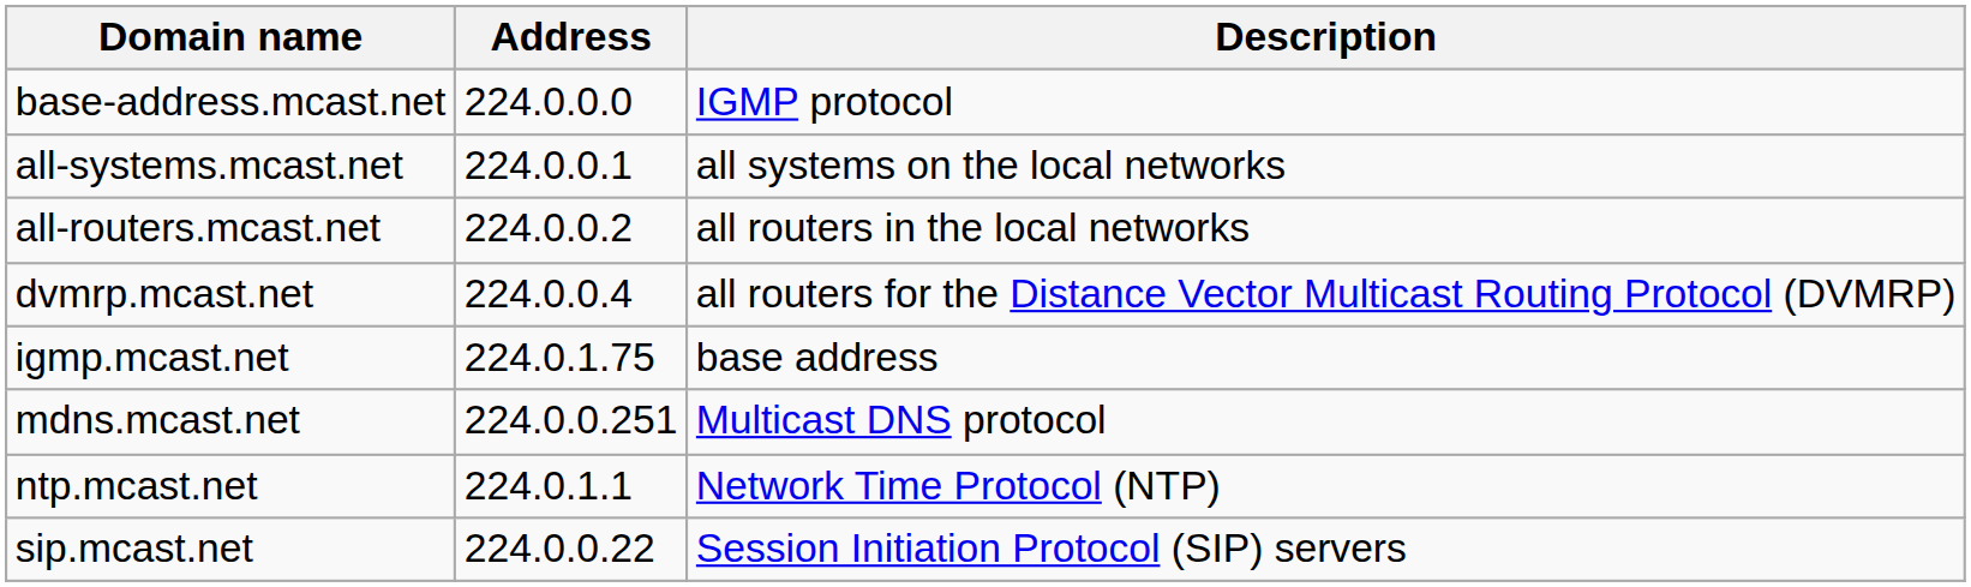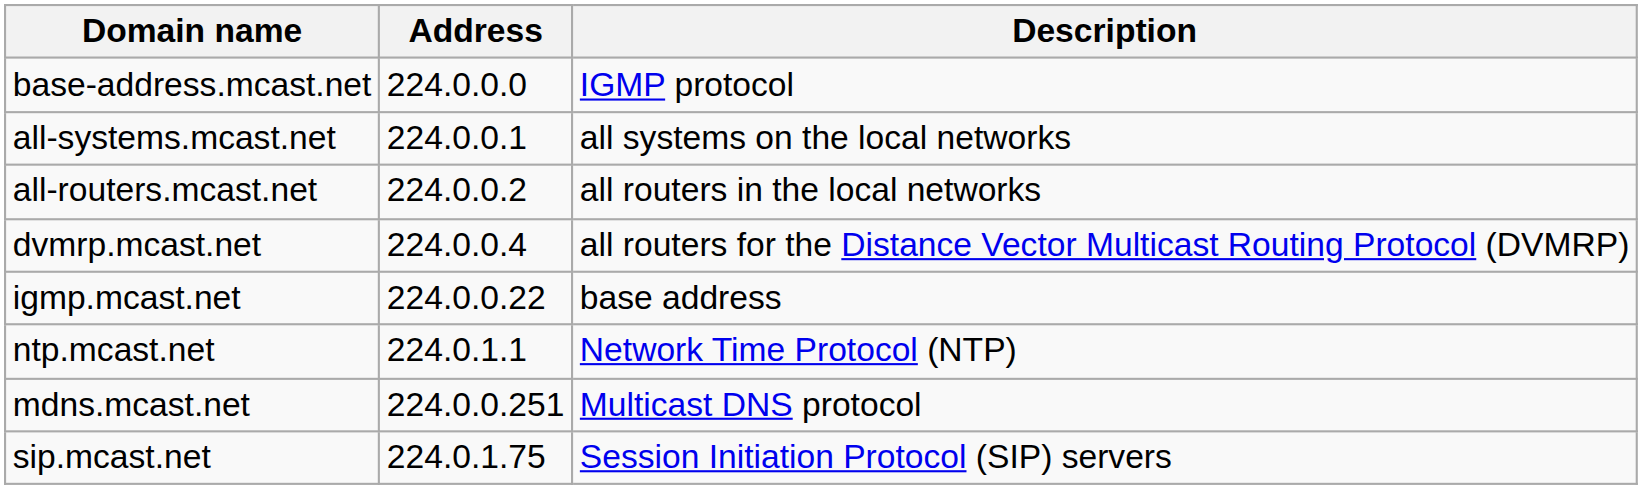igmp.mcast.net | Address: 224.0.1.75 -> 224.0.0.22
rows swapped: mdns.mcast.net <-> ntp.mcast.net
sip.mcast.net | Address: 224.0.0.22 -> 224.0.1.75
